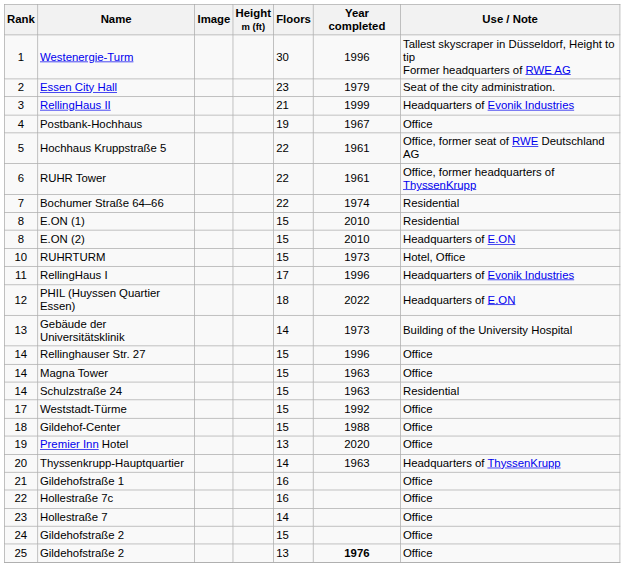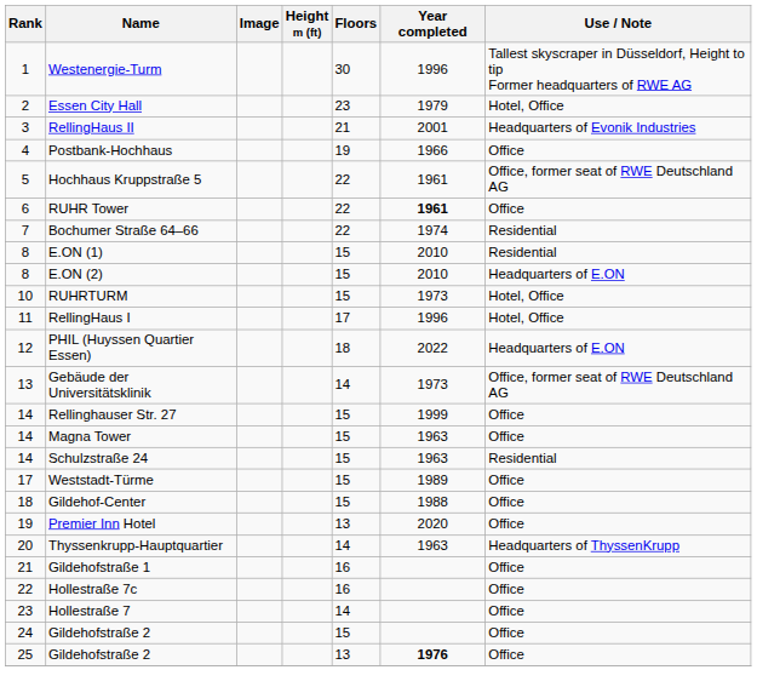Essen City Hall | Use / Note: Seat of the city administration. -> Hotel, Office
RellingHaus II | Year completed: 1999 -> 2001
Postbank-Hochhaus | Year completed: 1967 -> 1966
RUHR Tower | Year completed: normal -> bold
RUHR Tower | Use / Note: Office, former headquarters of ThyssenKrupp -> Office
RellingHaus I | Use / Note: Headquarters of Evonik Industries -> Hotel, Office
Gebäude der Universitätsklinik | Use / Note: Building of the University Hospital -> Office, former seat of RWE Deutschland AG
Rellinghauser Str. 27 | Year completed: 1996 -> 1999
Weststadt-Türme | Year completed: 1992 -> 1989
